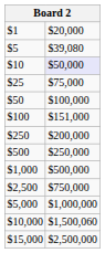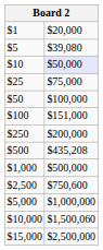$500 | column 2: $250,000 -> $435,208
$2,500 | column 2: $750,000 -> $750,600
